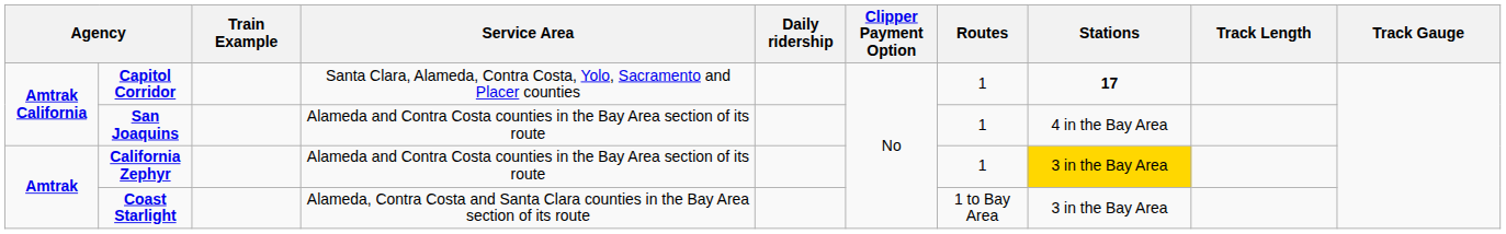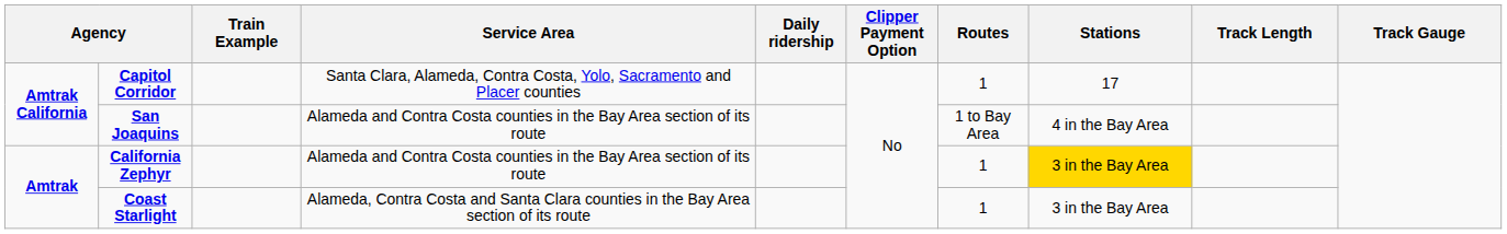Capitol Corridor | Stations: bold -> normal
San Joaquins | Routes: 1 -> 1 to Bay Area
Coast Starlight | Routes: 1 to Bay Area -> 1
